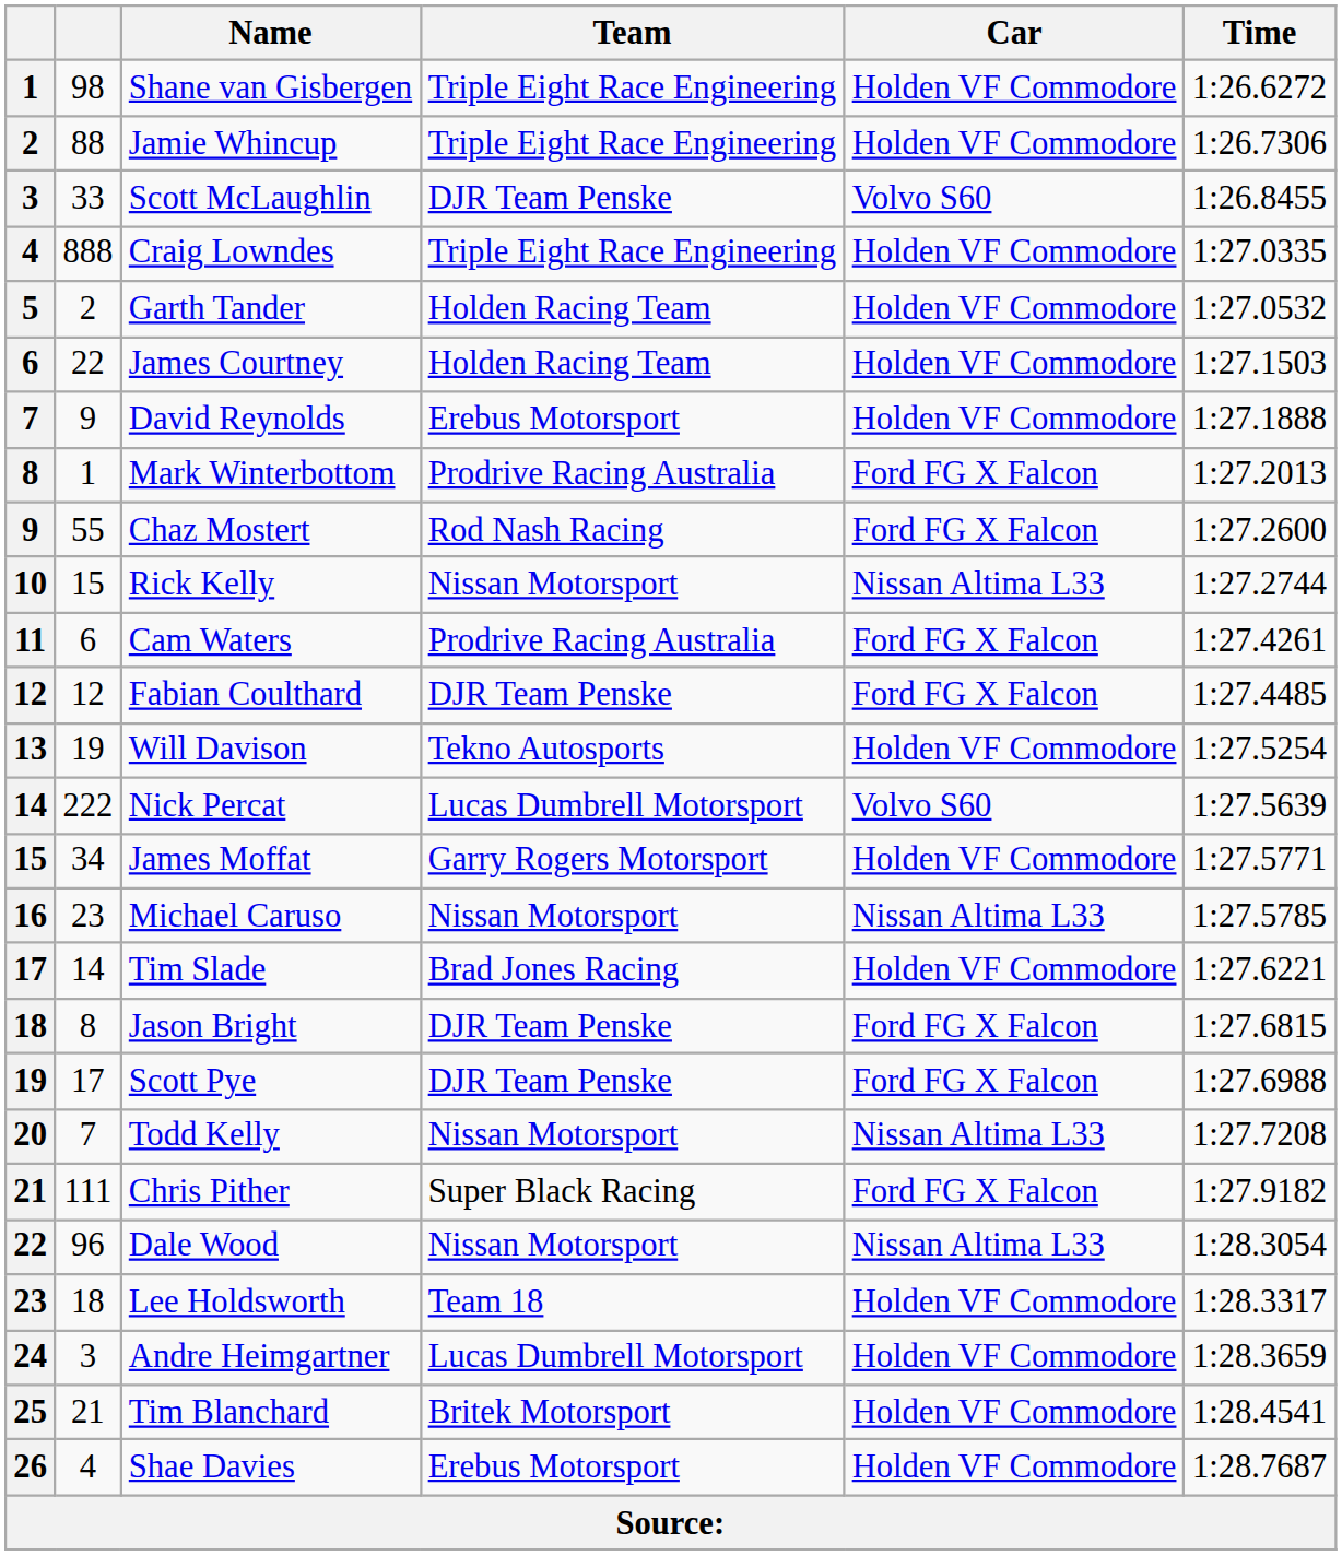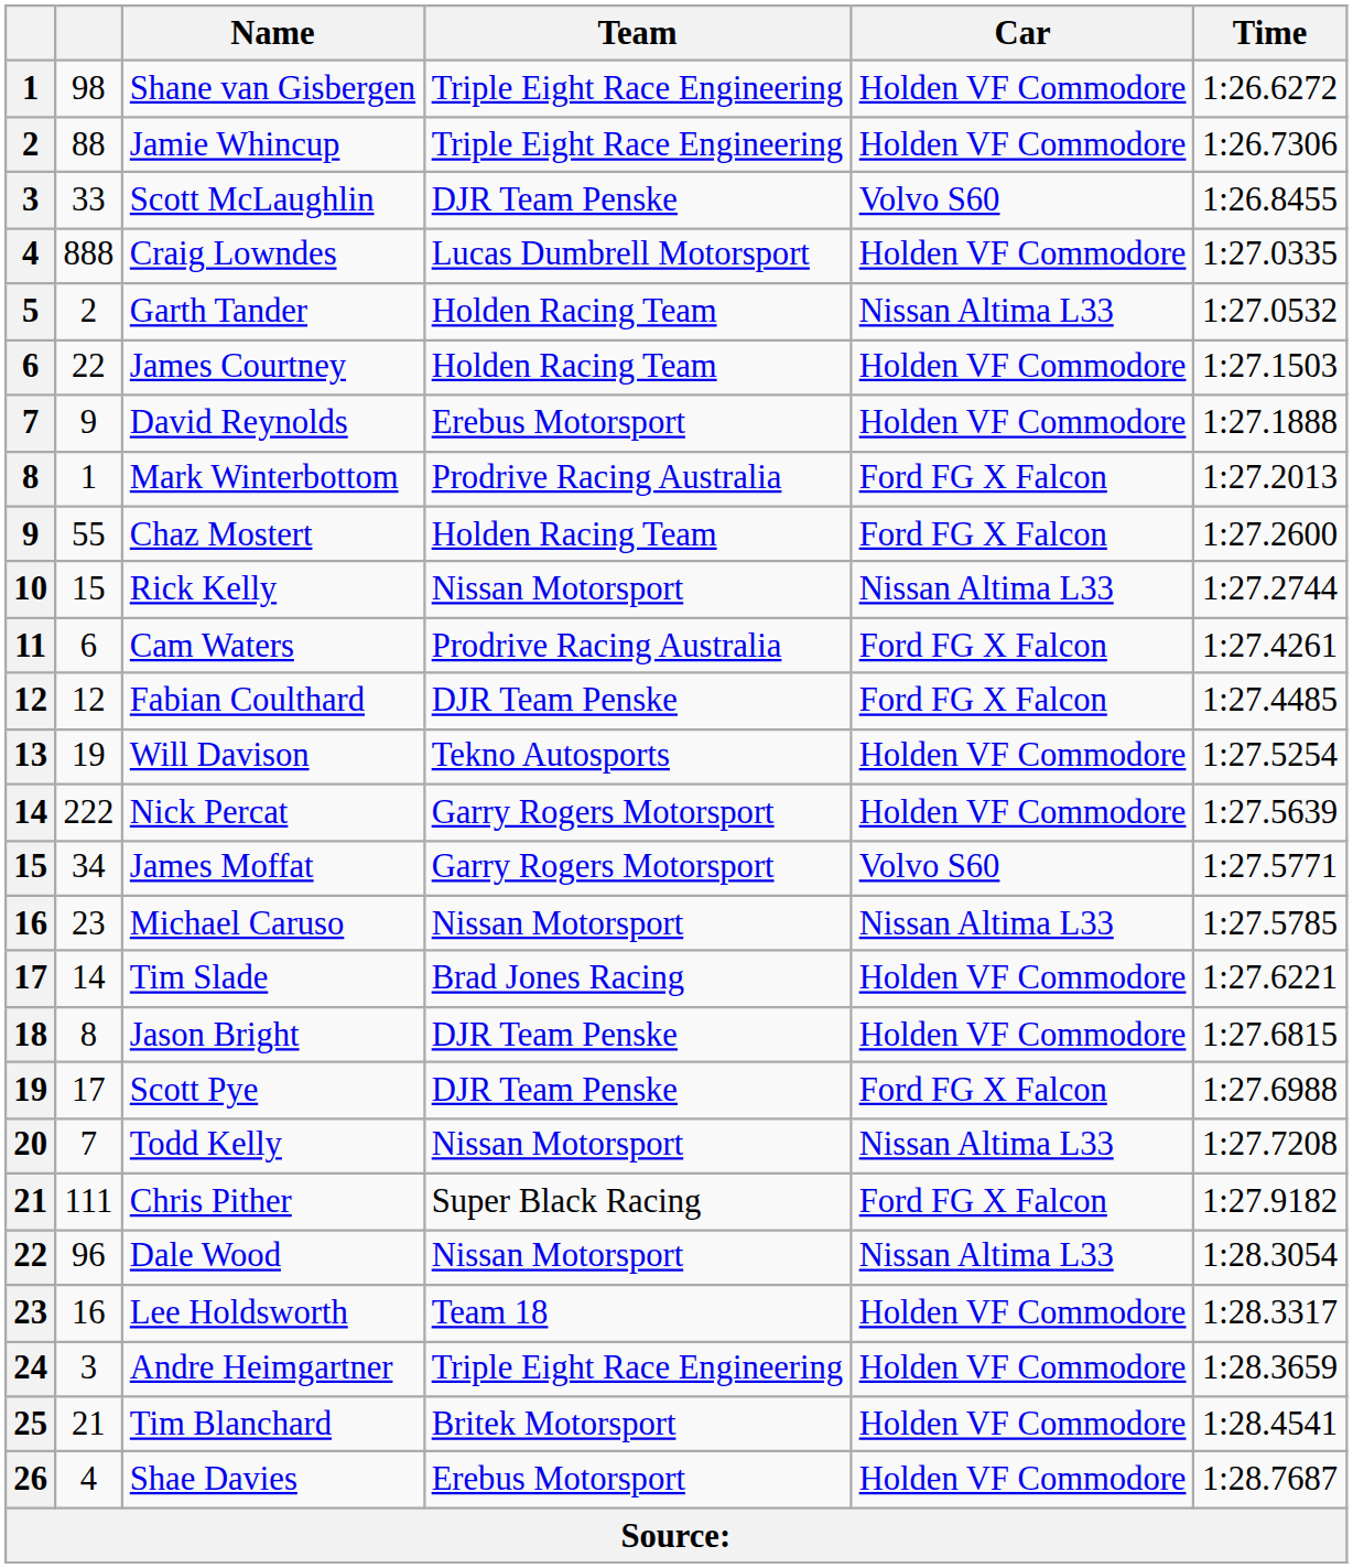Craig Lowndes | Team: Triple Eight Race Engineering -> Lucas Dumbrell Motorsport
Garth Tander | Car: Holden VF Commodore -> Nissan Altima L33
Chaz Mostert | Team: Rod Nash Racing -> Holden Racing Team
Nick Percat | Team: Lucas Dumbrell Motorsport -> Garry Rogers Motorsport
Nick Percat | Car: Volvo S60 -> Holden VF Commodore
James Moffat | Car: Holden VF Commodore -> Volvo S60
Jason Bright | Car: Ford FG X Falcon -> Holden VF Commodore
Lee Holdsworth | column 2: 18 -> 16
Andre Heimgartner | Team: Lucas Dumbrell Motorsport -> Triple Eight Race Engineering
